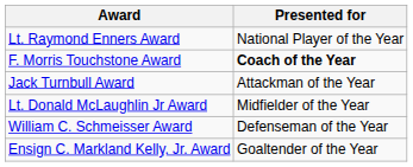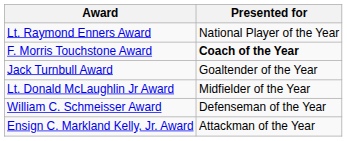Jack Turnbull Award | Presented for: Attackman of the Year -> Goaltender of the Year
Ensign C. Markland Kelly, Jr. Award | Presented for: Goaltender of the Year -> Attackman of the Year
